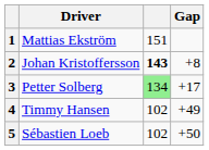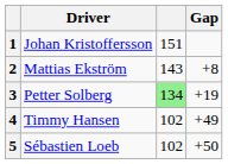1 | Driver: Mattias Ekström -> Johan Kristoffersson
2 | Driver: Johan Kristoffersson -> Mattias Ekström
2 | column 3: bold -> normal
3 | Gap: +17 -> +19
